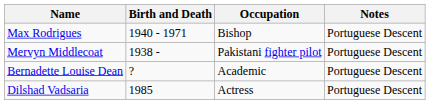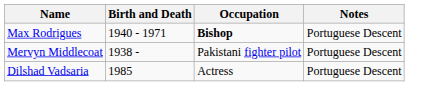Max Rodrigues | Occupation: normal -> bold
- row: Bernadette Louise Dean | ? | Academic | Portuguese Descent
